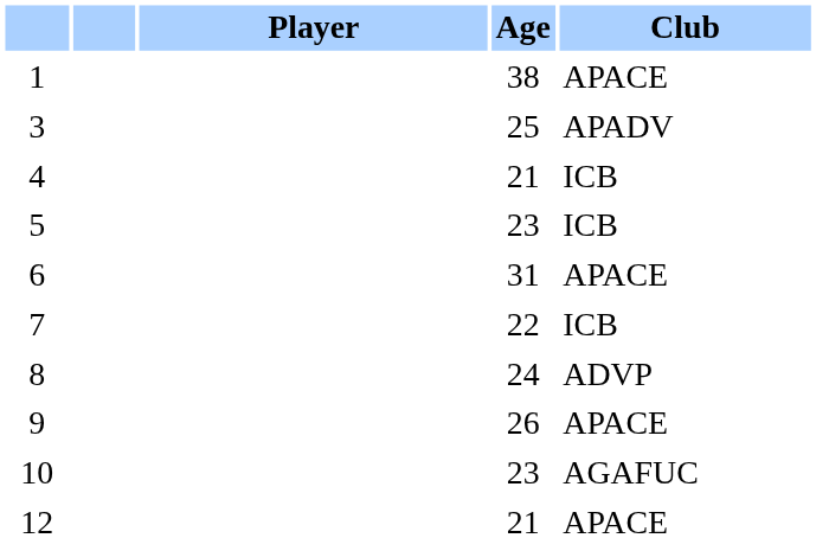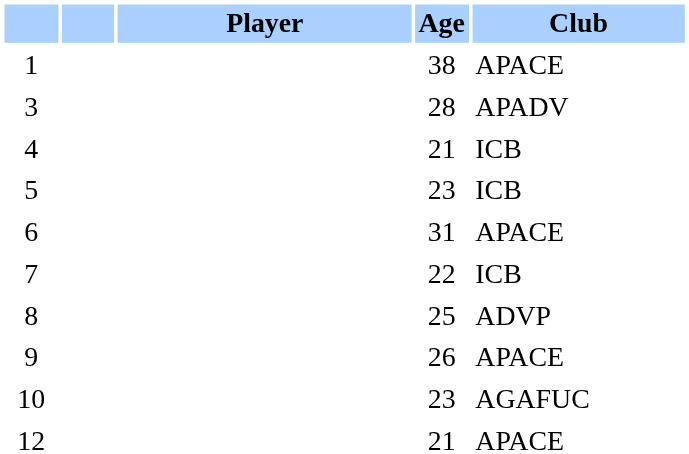3 | Age: 25 -> 28
8 | Age: 24 -> 25
